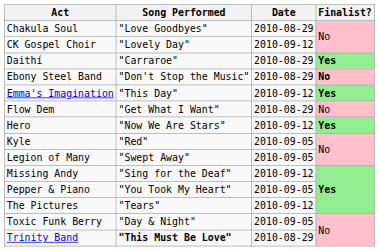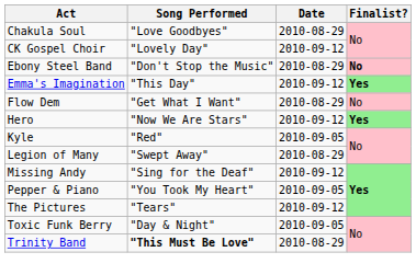- row: Daithí | "Carraroe" | 2010-08-29 | Yes
Legion of Many | Date: 2010-09-05 -> 2010-08-29
